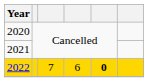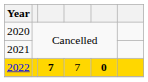2022 | column 3: normal -> bold
2022 | column 4: 6 -> 7
